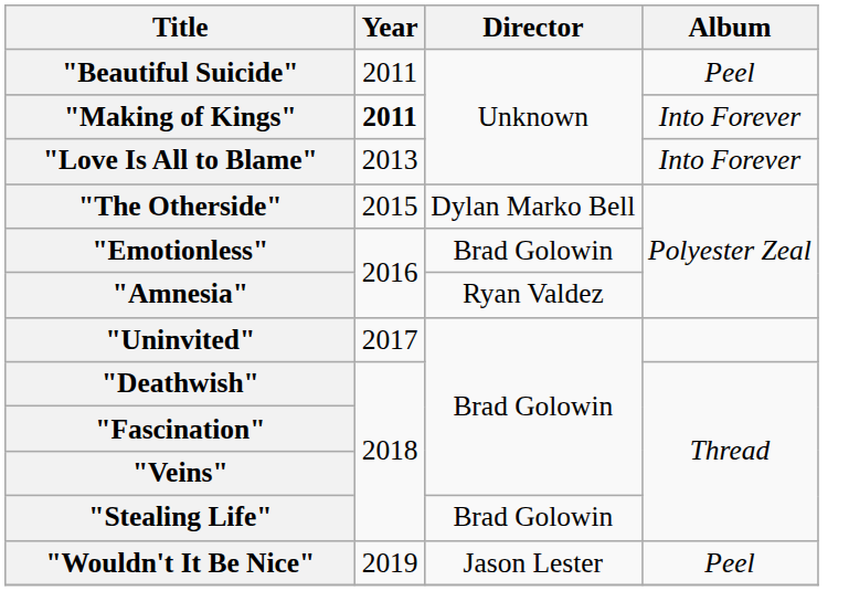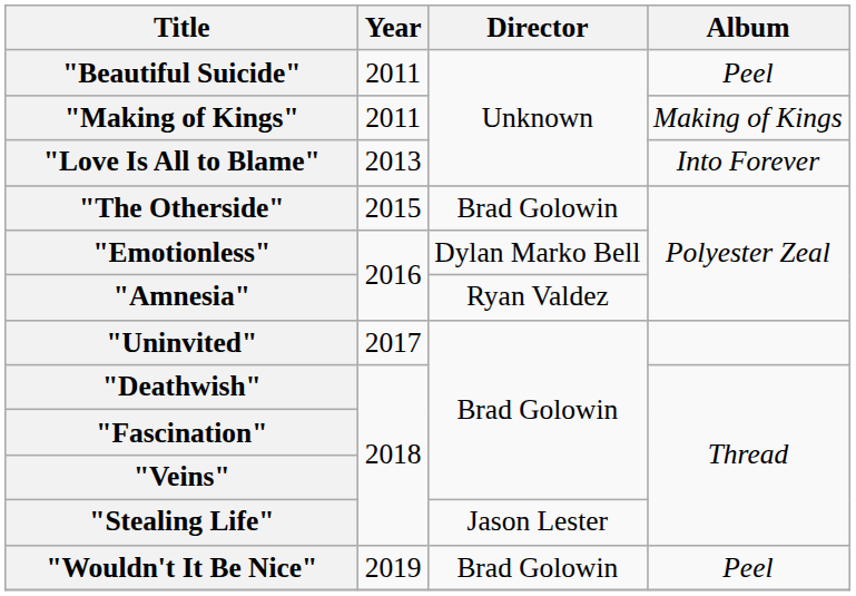"Making of Kings" | Year: bold -> normal
"Making of Kings" | Album: Into Forever -> Making of Kings
"The Otherside" | Director: Dylan Marko Bell -> Brad Golowin
"Emotionless" | Director: Brad Golowin -> Dylan Marko Bell
"Stealing Life" | Director: Brad Golowin -> Jason Lester
"Wouldn't It Be Nice" | Director: Jason Lester -> Brad Golowin
